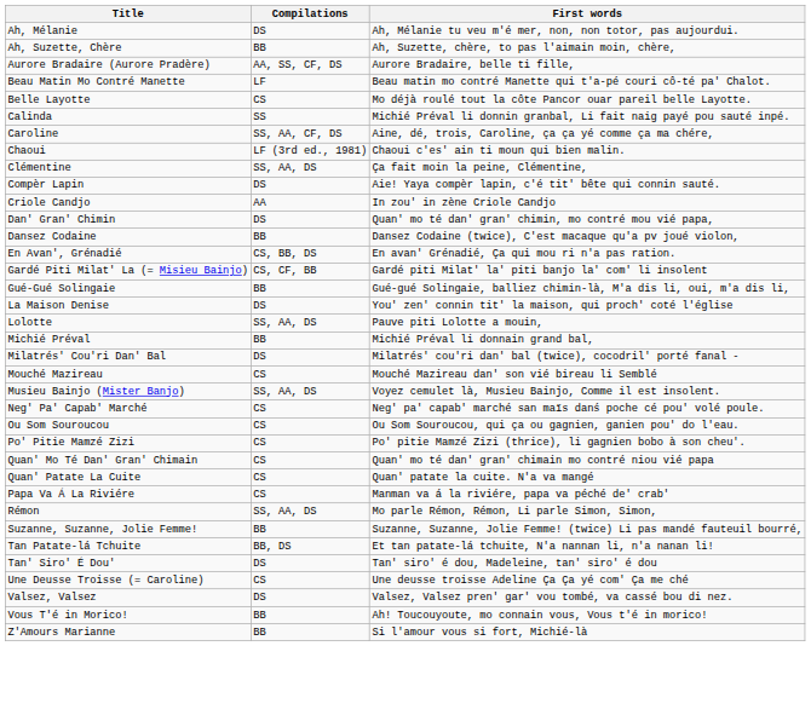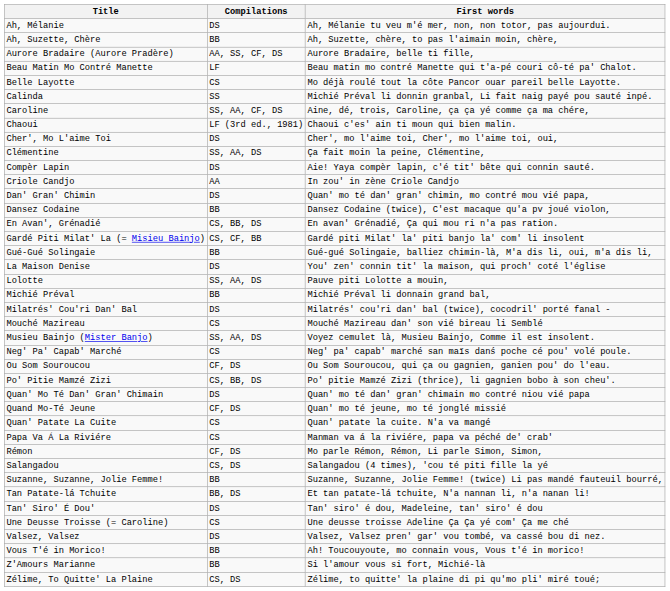+ row: Cher', Mo L'aime Toi | DS | Cher', mo l'aime toi, Cher', mo l'aime toi, oui,
Ou Som Souroucou | Compilations: CS -> CF, DS
Po' Pitie Mamzé Zizi | Compilations: CS -> CS, BB, DS
Quan' Mo Té Dan' Gran' Chimain | Compilations: CS -> DS
+ row: Quand Mo-Té Jeune | CF, DS | Quan' mo té jeune, mo té jonglé missié
Rémon | Compilations: SS, AA, DS -> CF, DS
+ row: Salangadou | CS, DS | Salangadou (4 times), 'cou té piti fille la yé
+ row: Zélime, To Quitte' La Plaine | CS, DS | Zélime, to quitte' la plaine di pi qu'mo pli' miré toué;
